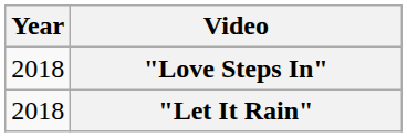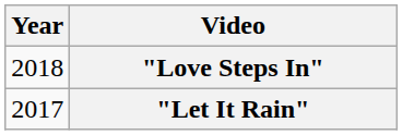"Let It Rain" | Year: 2018 -> 2017
